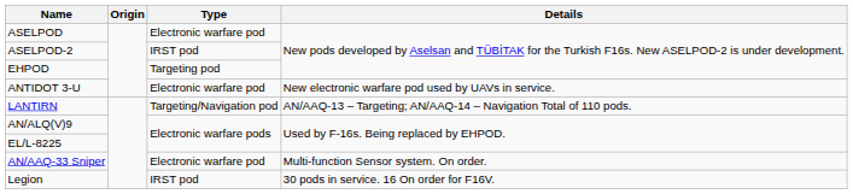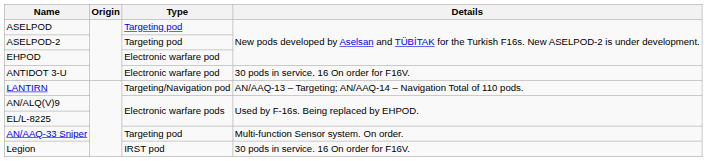ASELPOD | Type: Electronic warfare pod -> Targeting pod
ASELPOD-2 | Type: IRST pod -> Targeting pod
EHPOD | Type: Targeting pod -> Electronic warfare pod
ANTIDOT 3-U | Details: New electronic warfare pod used by UAVs in service. -> 30 pods in service. 16 On order for F16V.
AN/AAQ-33 Sniper | Type: Electronic warfare pod -> Targeting pod
